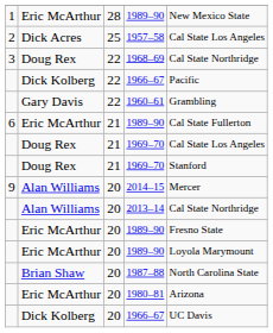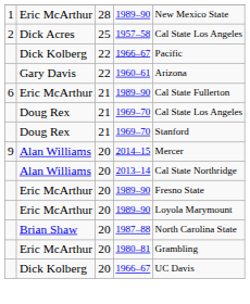- row: 3 | Doug Rex | 22 | 1968–69 | Cal State Northridge
1960–61 | column 5: Grambling -> Arizona
1980–81 | column 5: Arizona -> Grambling
